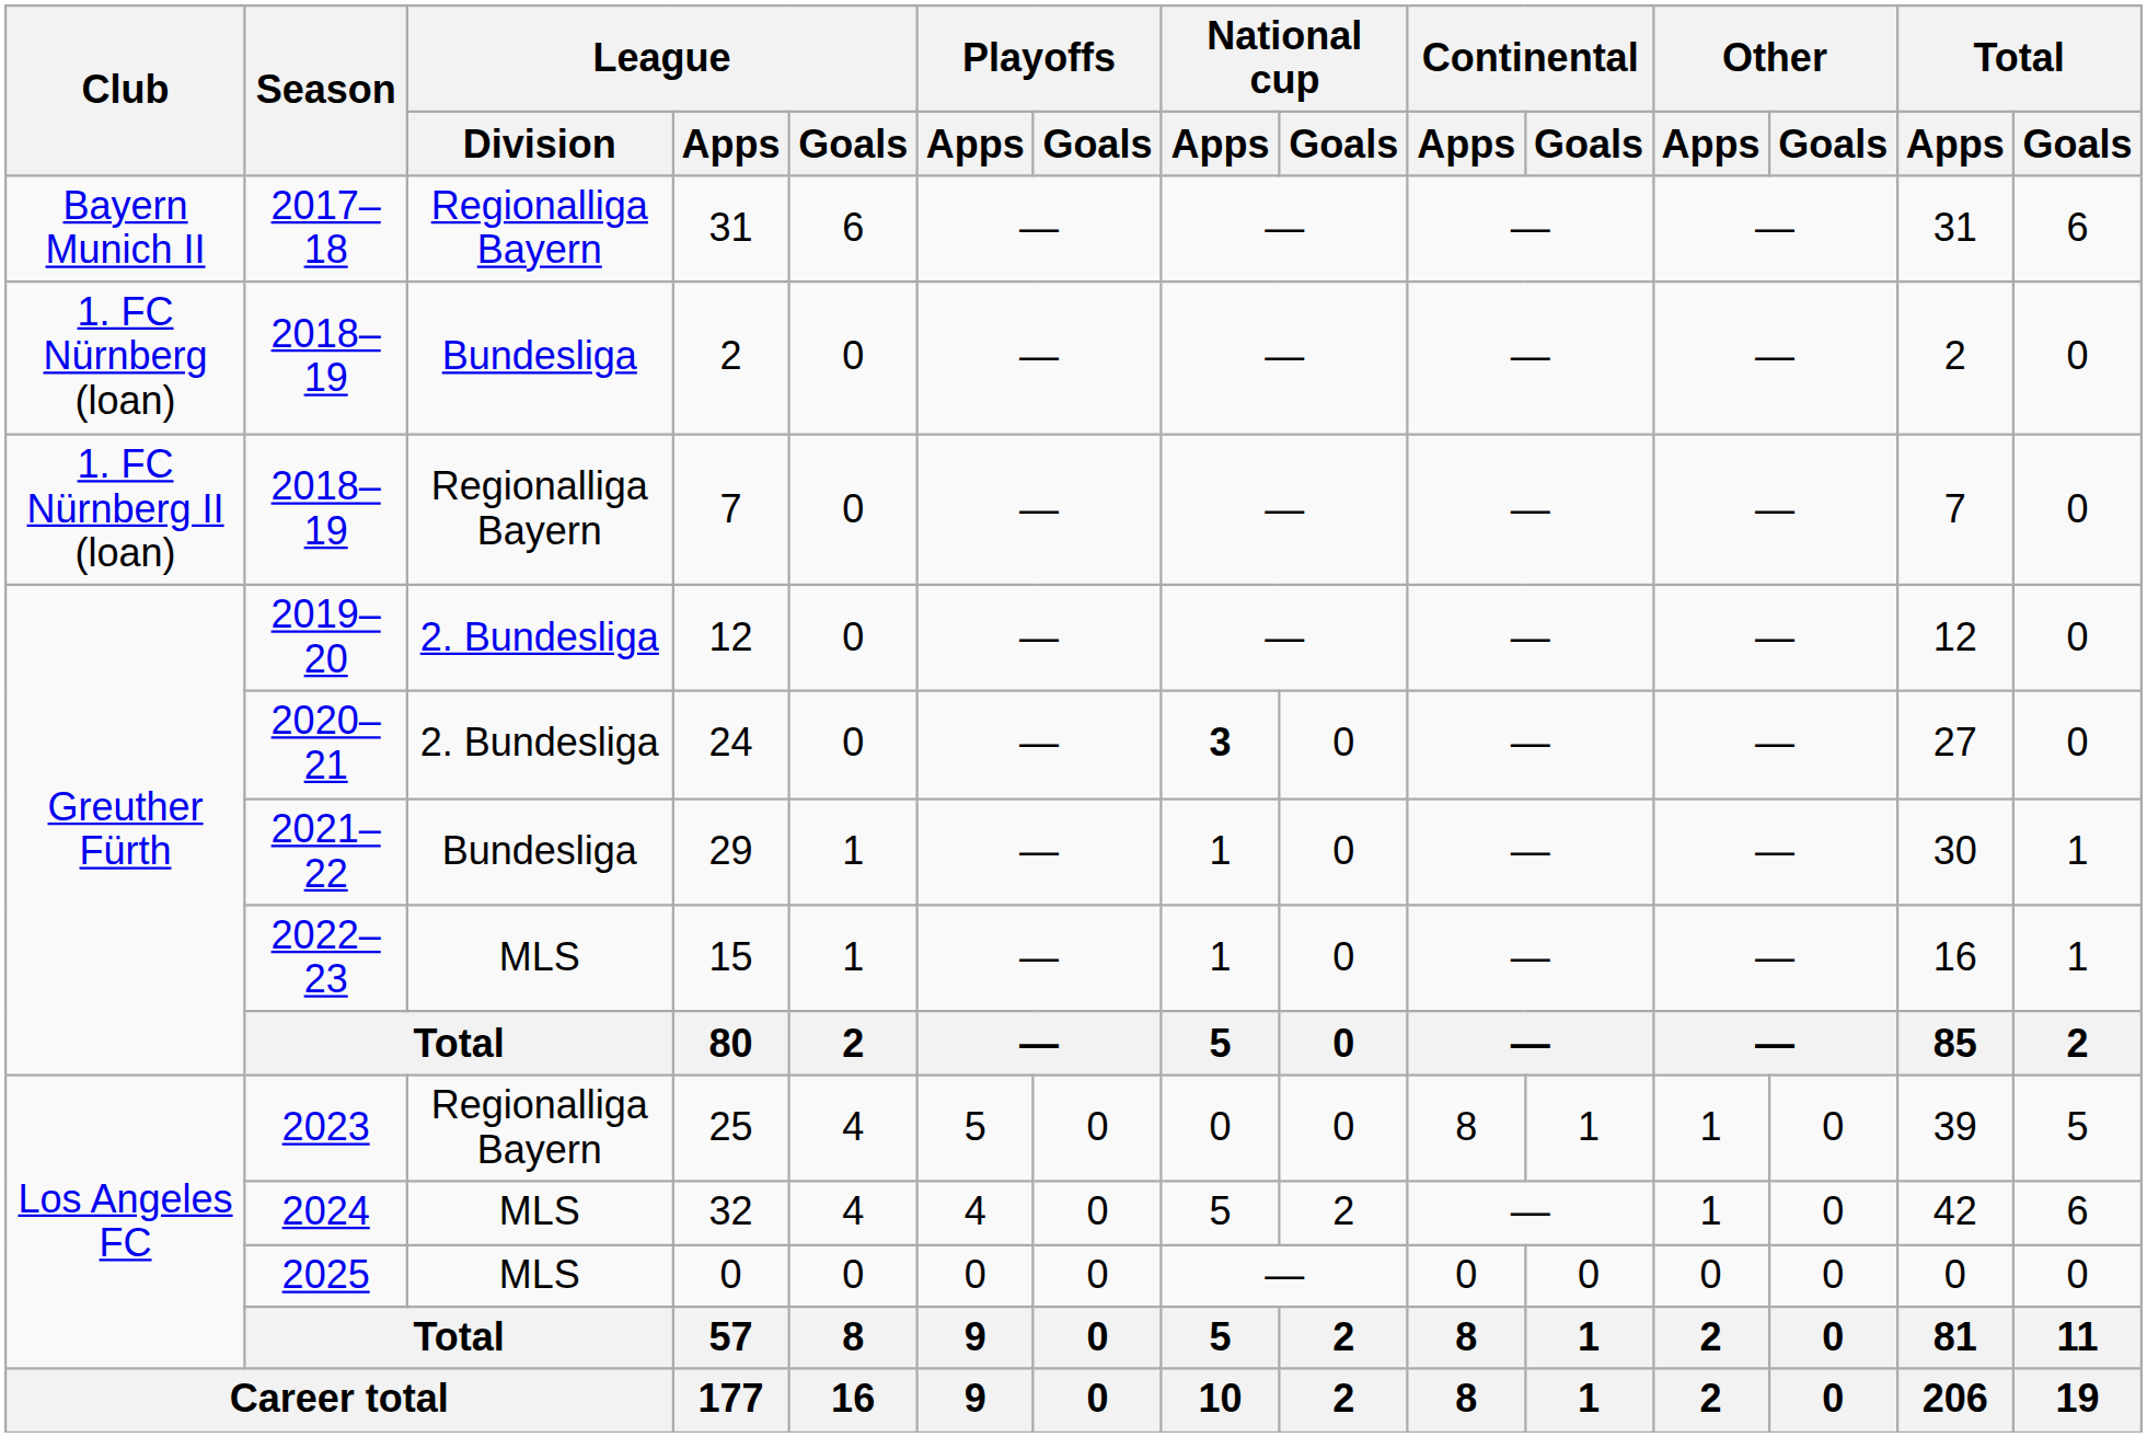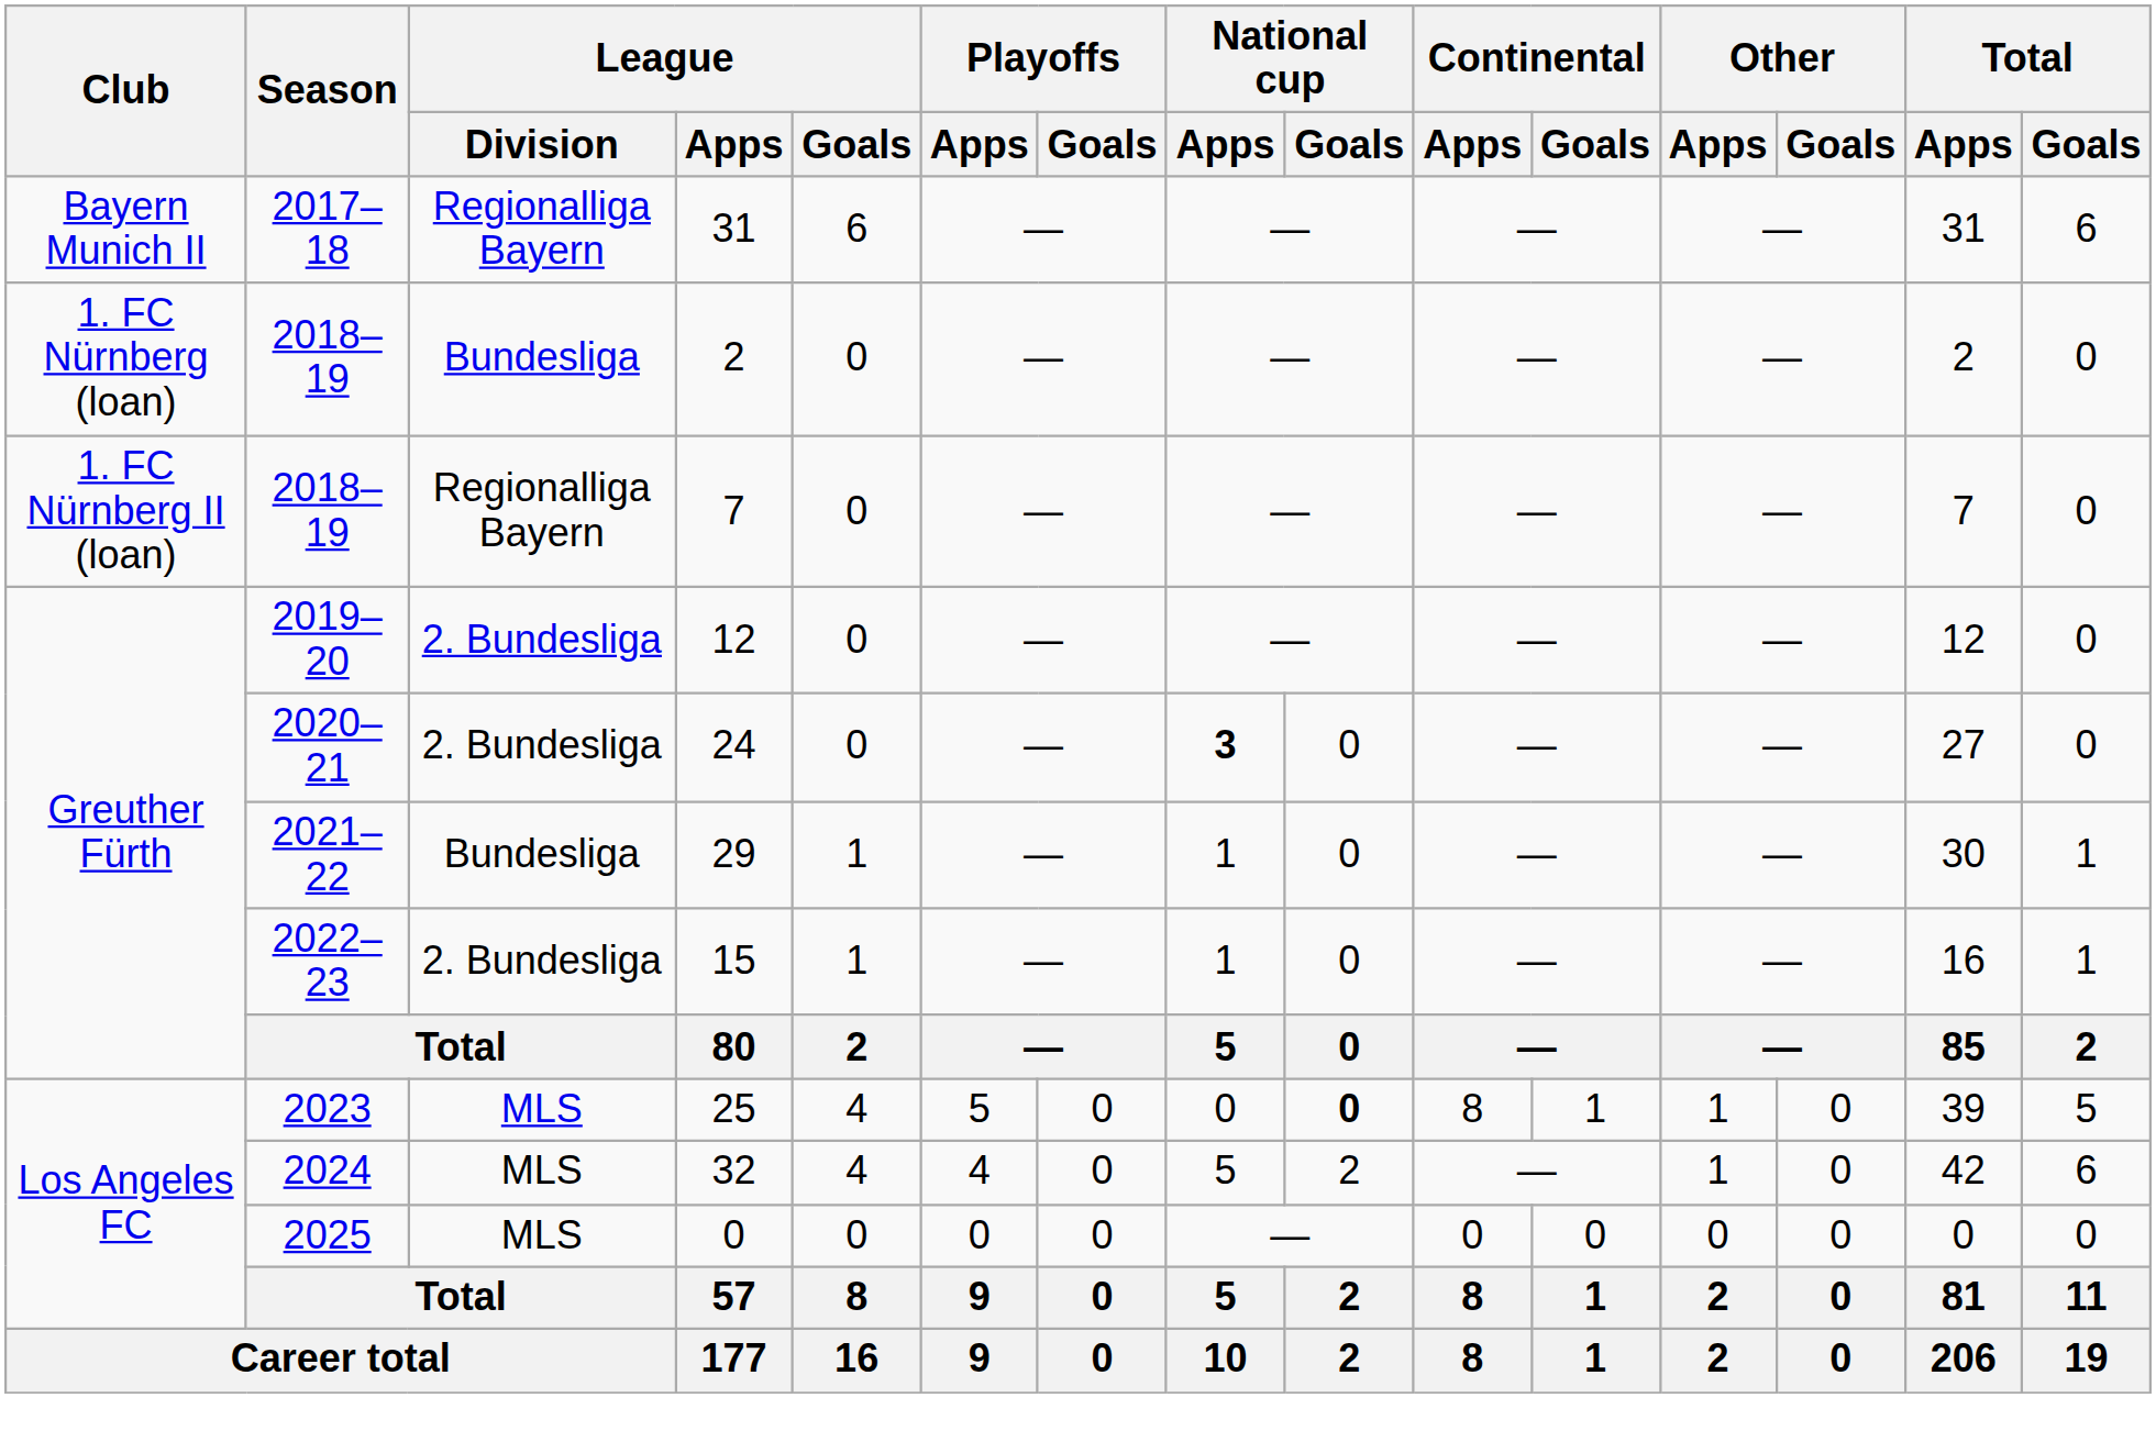15 | League / Division: MLS -> 2. Bundesliga
25 | League / Division: Regionalliga Bayern -> MLS
25 | National cup / Goals: normal -> bold
